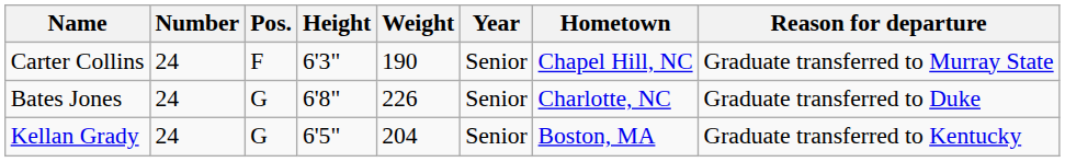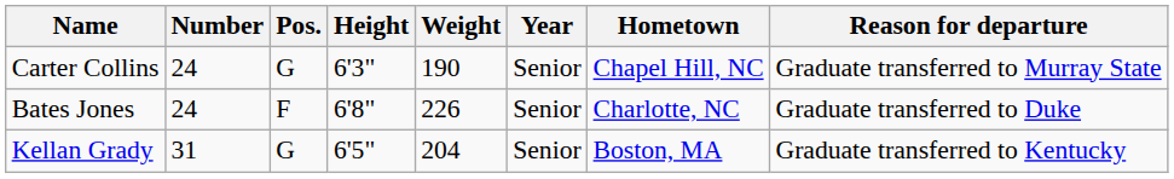Carter Collins | Pos.: F -> G
Bates Jones | Pos.: G -> F
Kellan Grady | Number: 24 -> 31
